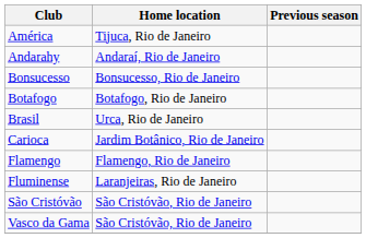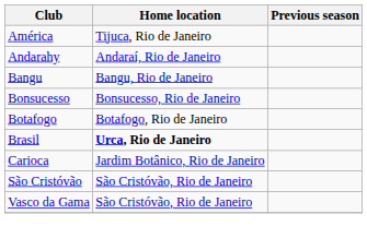+ row: Bangu | Bangu, Rio de Janeiro
Brasil | Home location: normal -> bold
- row: Flamengo | Flamengo, Rio de Janeiro
- row: Fluminense | Laranjeiras, Rio de Janeiro
